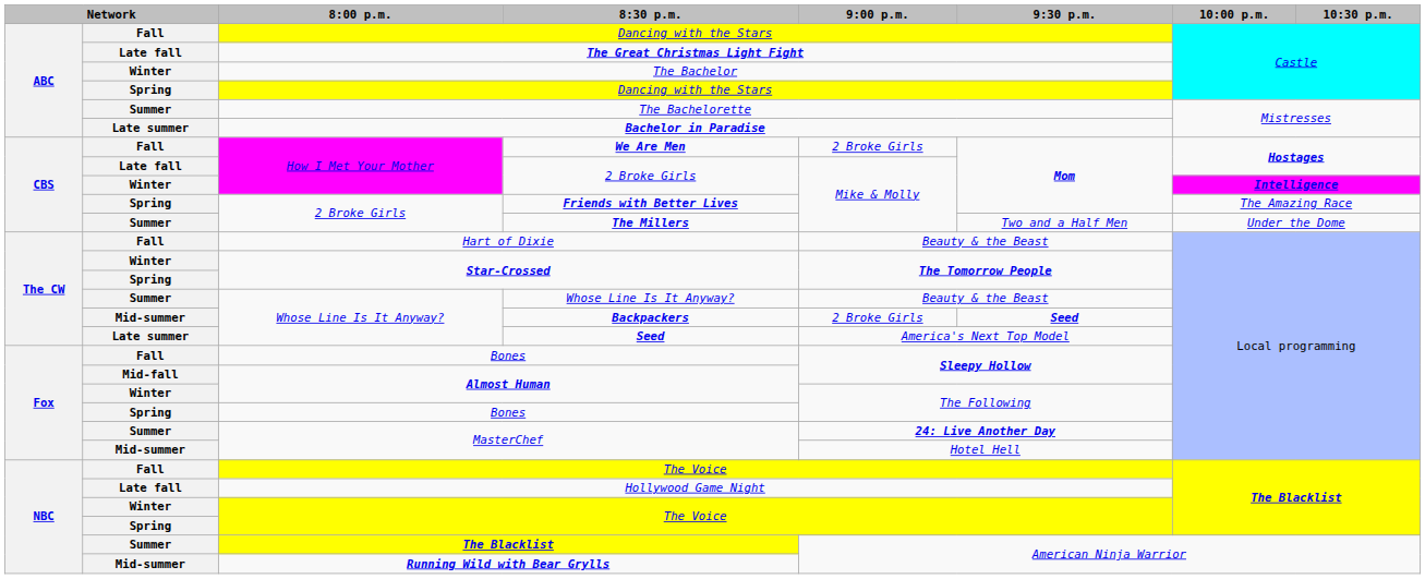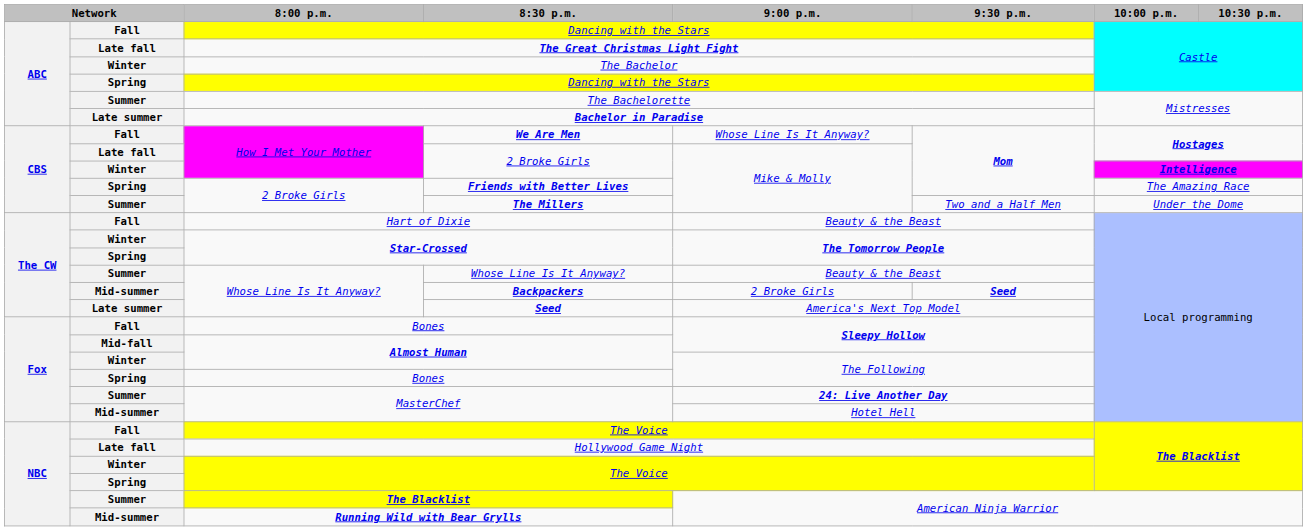We Are Men | 9:00 p.m.: 2 Broke Girls -> Whose Line Is It Anyway?
